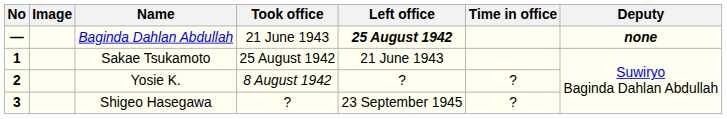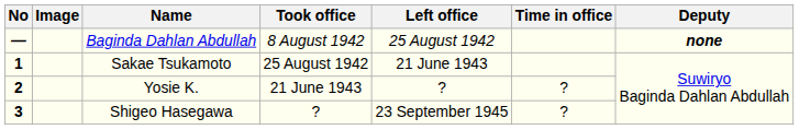Baginda Dahlan Abdullah | Took office: 21 June 1943 -> 8 August 1942
Baginda Dahlan Abdullah | Left office: bold -> normal
Yosie K. | Took office: 8 August 1942 -> 21 June 1943
